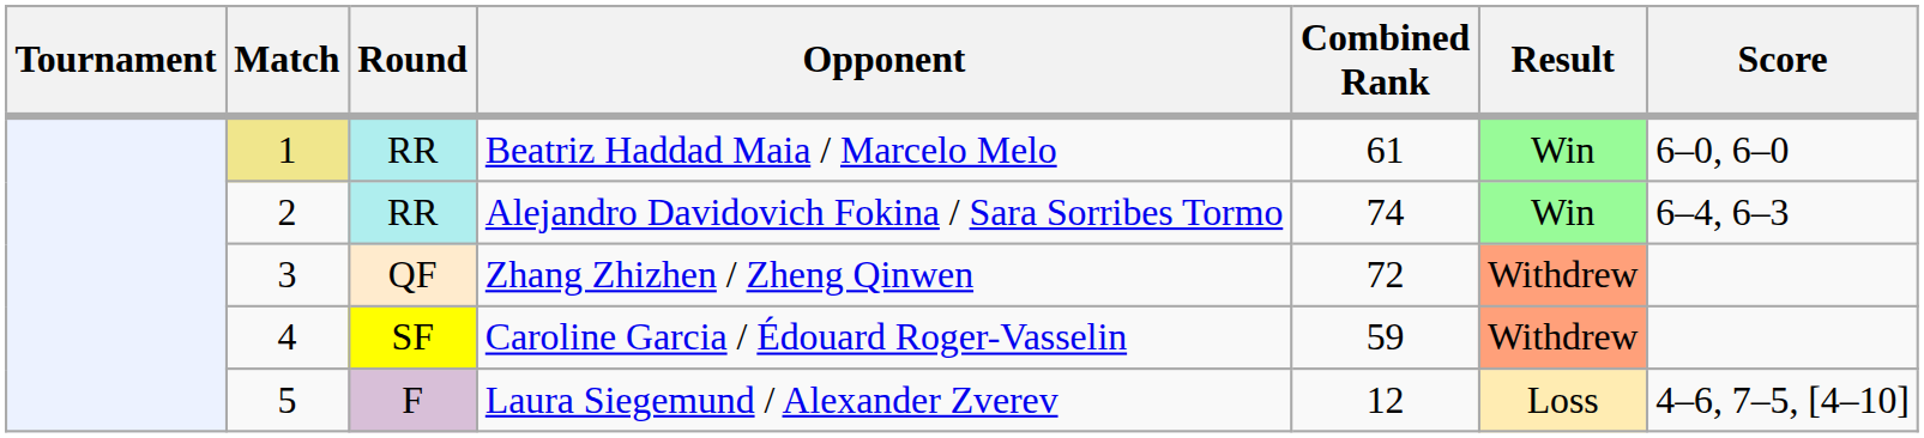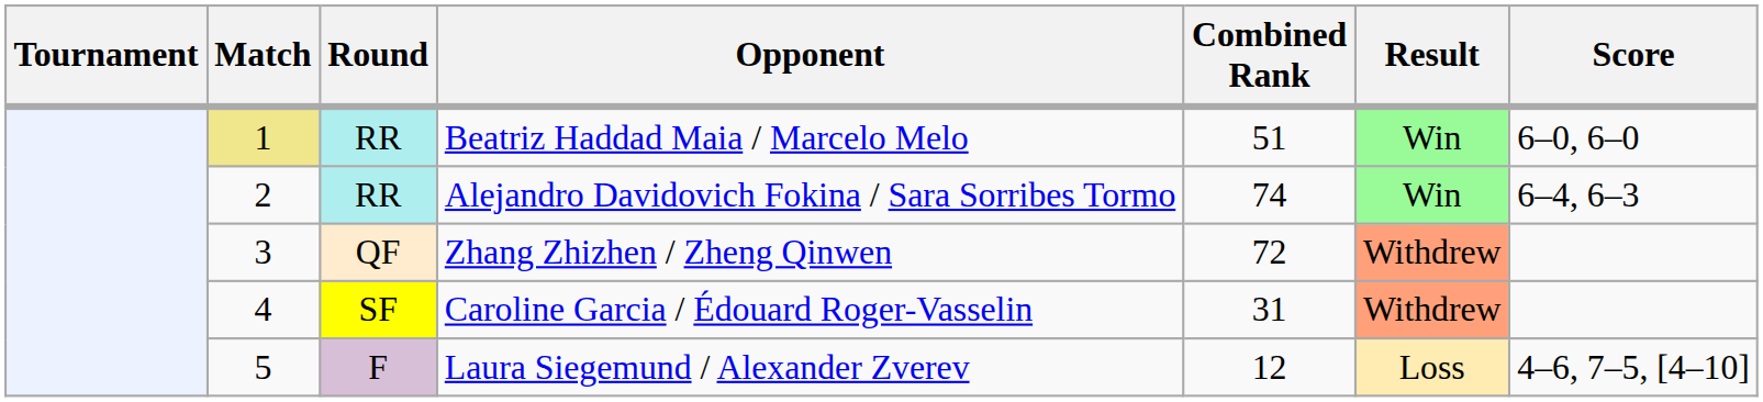Beatriz Haddad Maia / Marcelo Melo | Combined Rank: 61 -> 51
Caroline Garcia / Édouard Roger-Vasselin | Combined Rank: 59 -> 31
